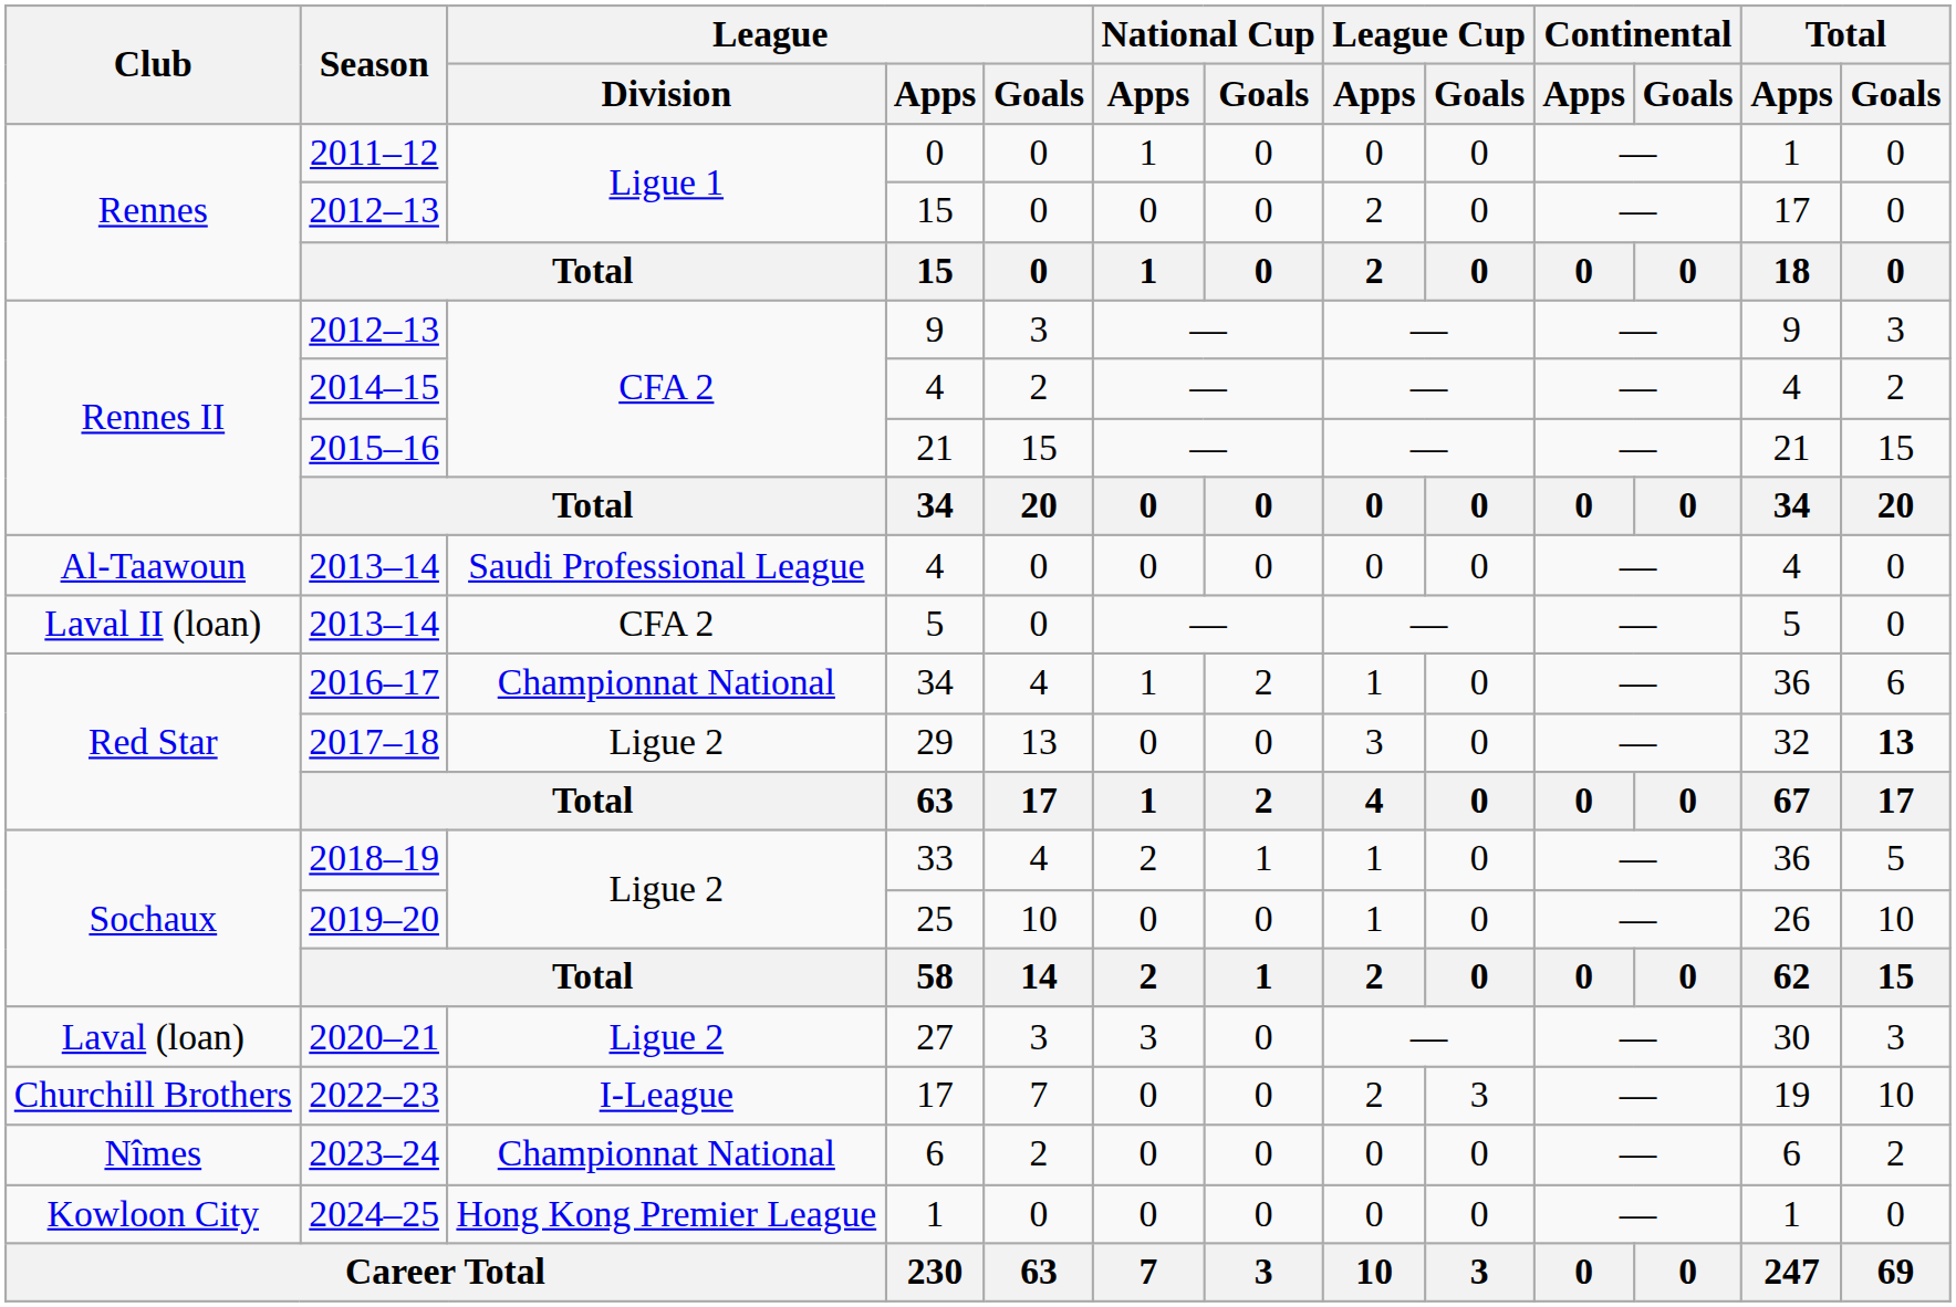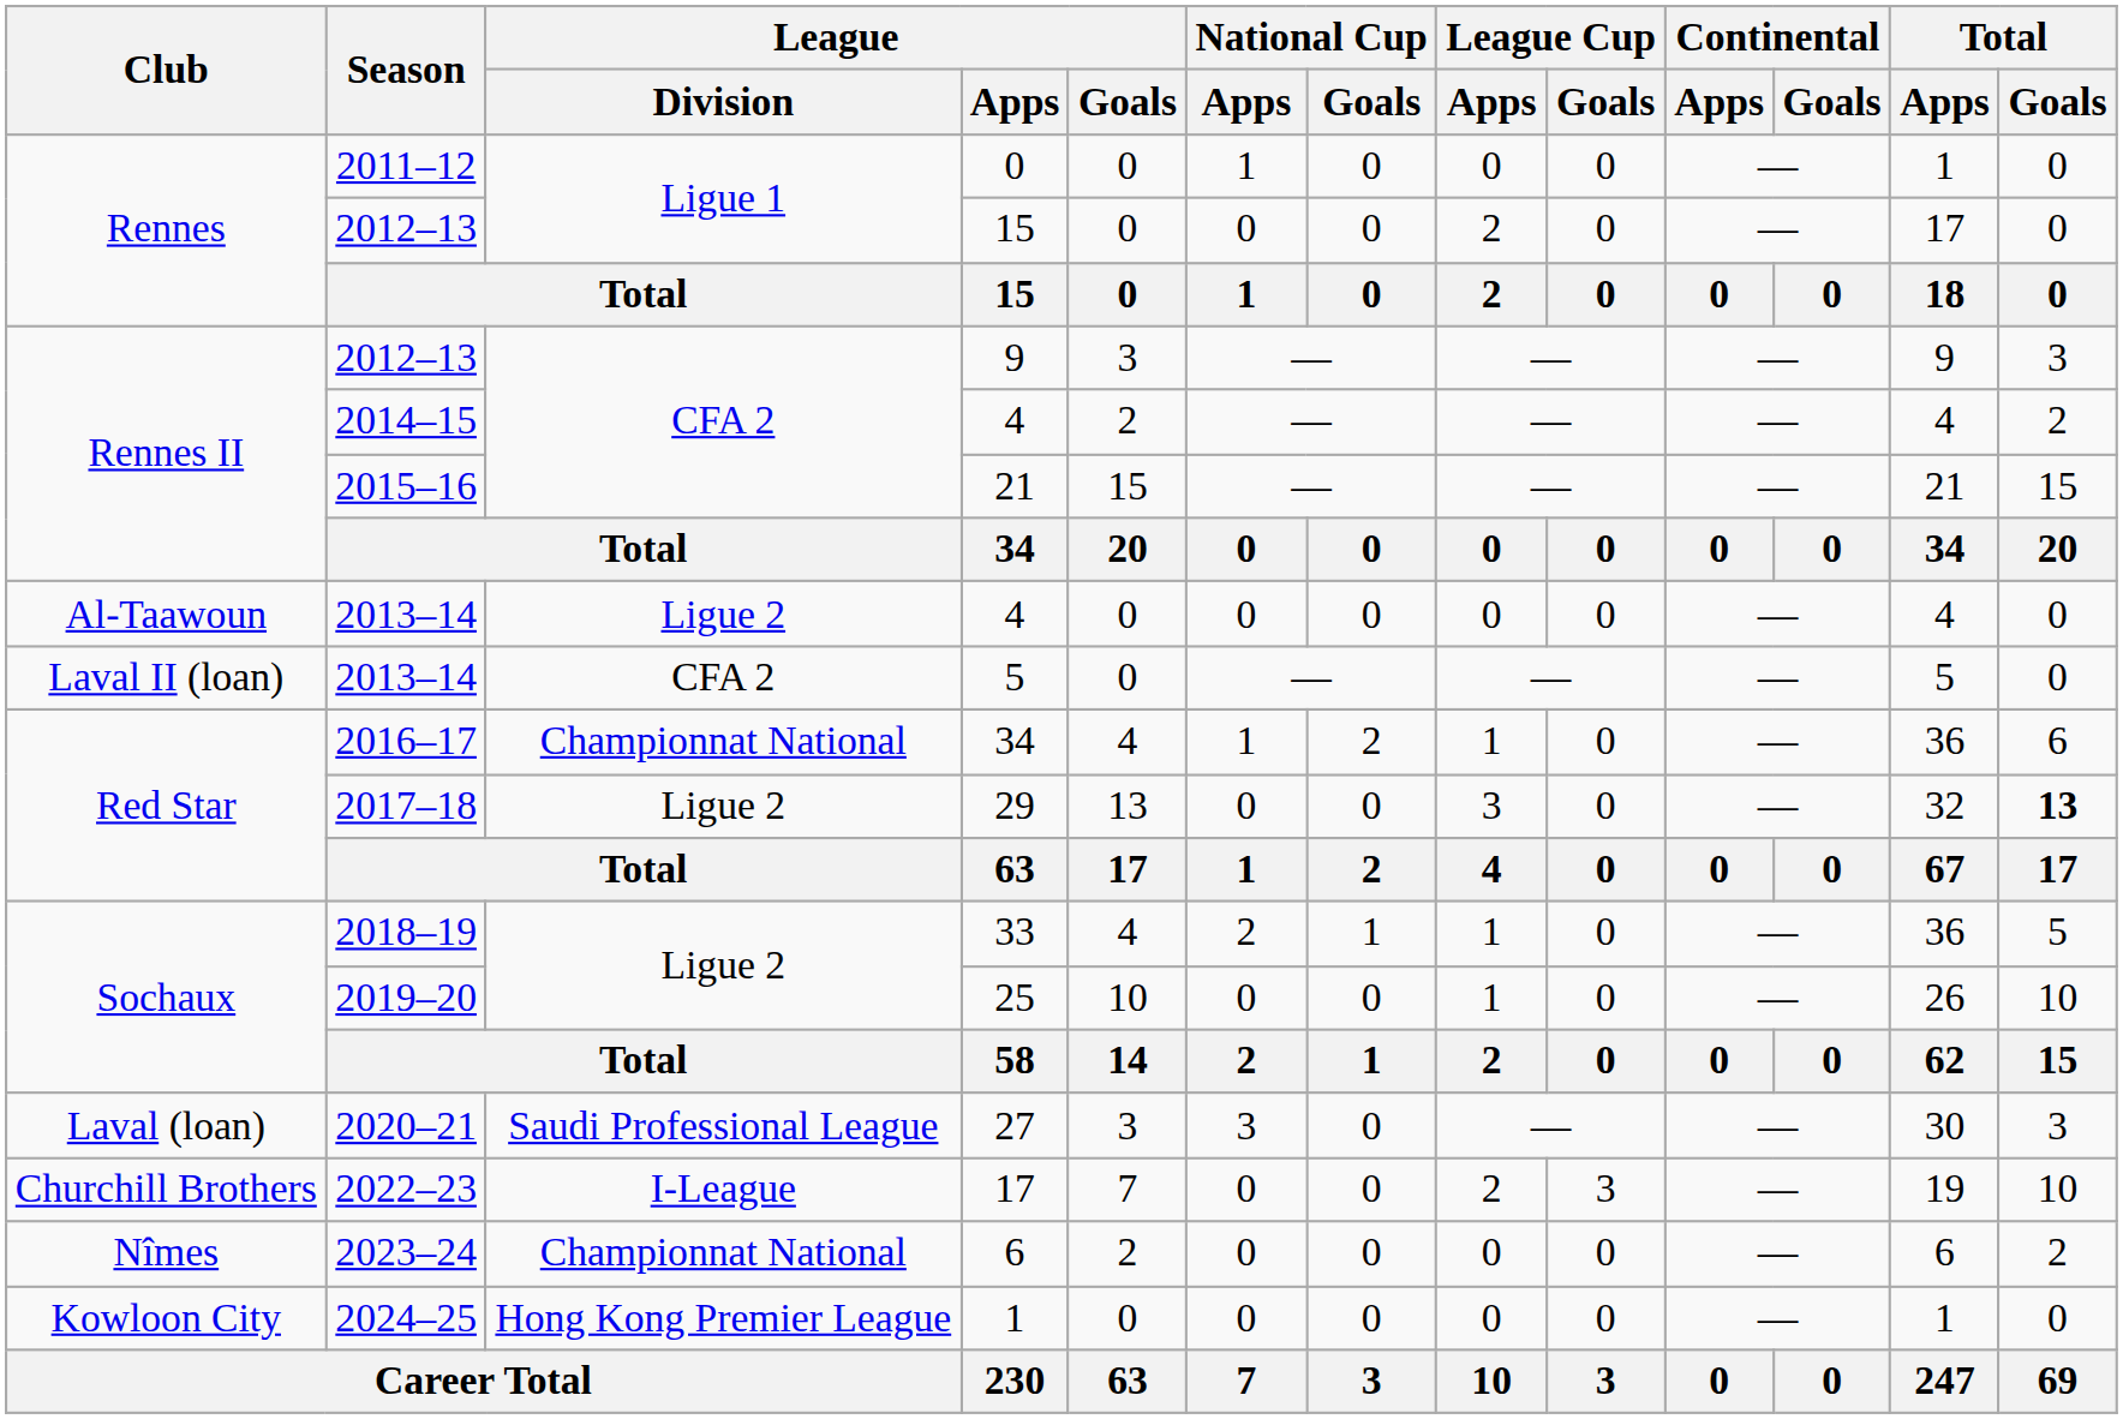2013–14 / 4 | League / Division: Saudi Professional League -> Ligue 2
27 | League / Division: Ligue 2 -> Saudi Professional League
